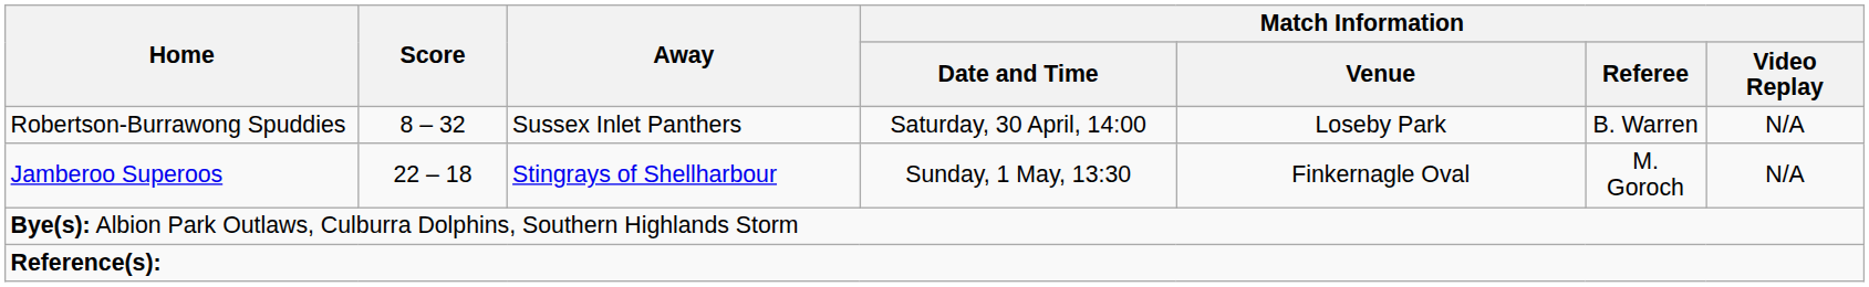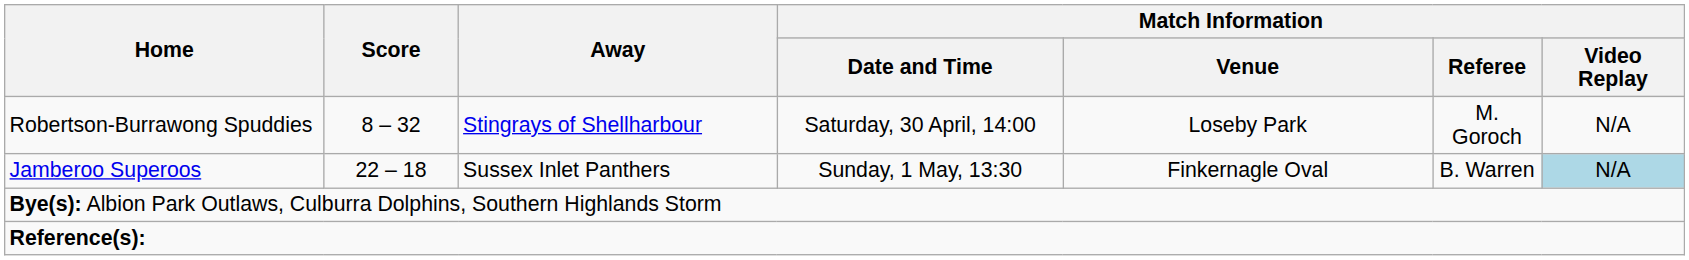Robertson-Burrawong Spuddies | Away: Sussex Inlet Panthers -> Stingrays of Shellharbour
Robertson-Burrawong Spuddies | Match Information / Referee: B. Warren -> M. Goroch
Jamberoo Superoos | Away: Stingrays of Shellharbour -> Sussex Inlet Panthers
Jamberoo Superoos | Match Information / Referee: M. Goroch -> B. Warren
Jamberoo Superoos | Match Information / Video Replay: no background -> lightblue background
